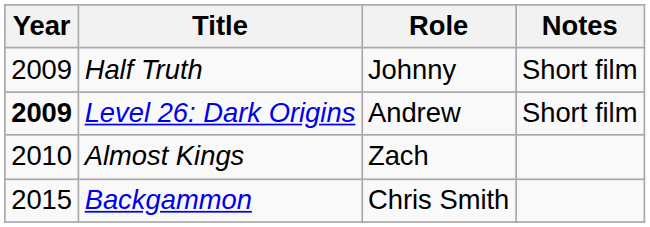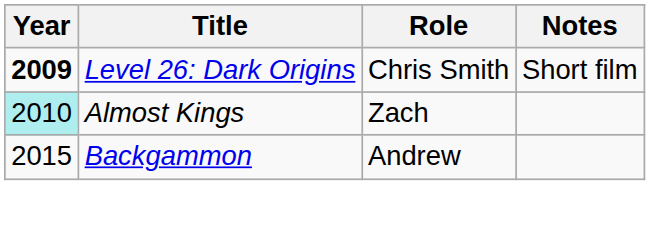- row: 2009 | Half Truth | Johnny | Short film
Level 26: Dark Origins | Role: Andrew -> Chris Smith
Almost Kings | Year: no background -> paleturquoise background
Backgammon | Role: Chris Smith -> Andrew
